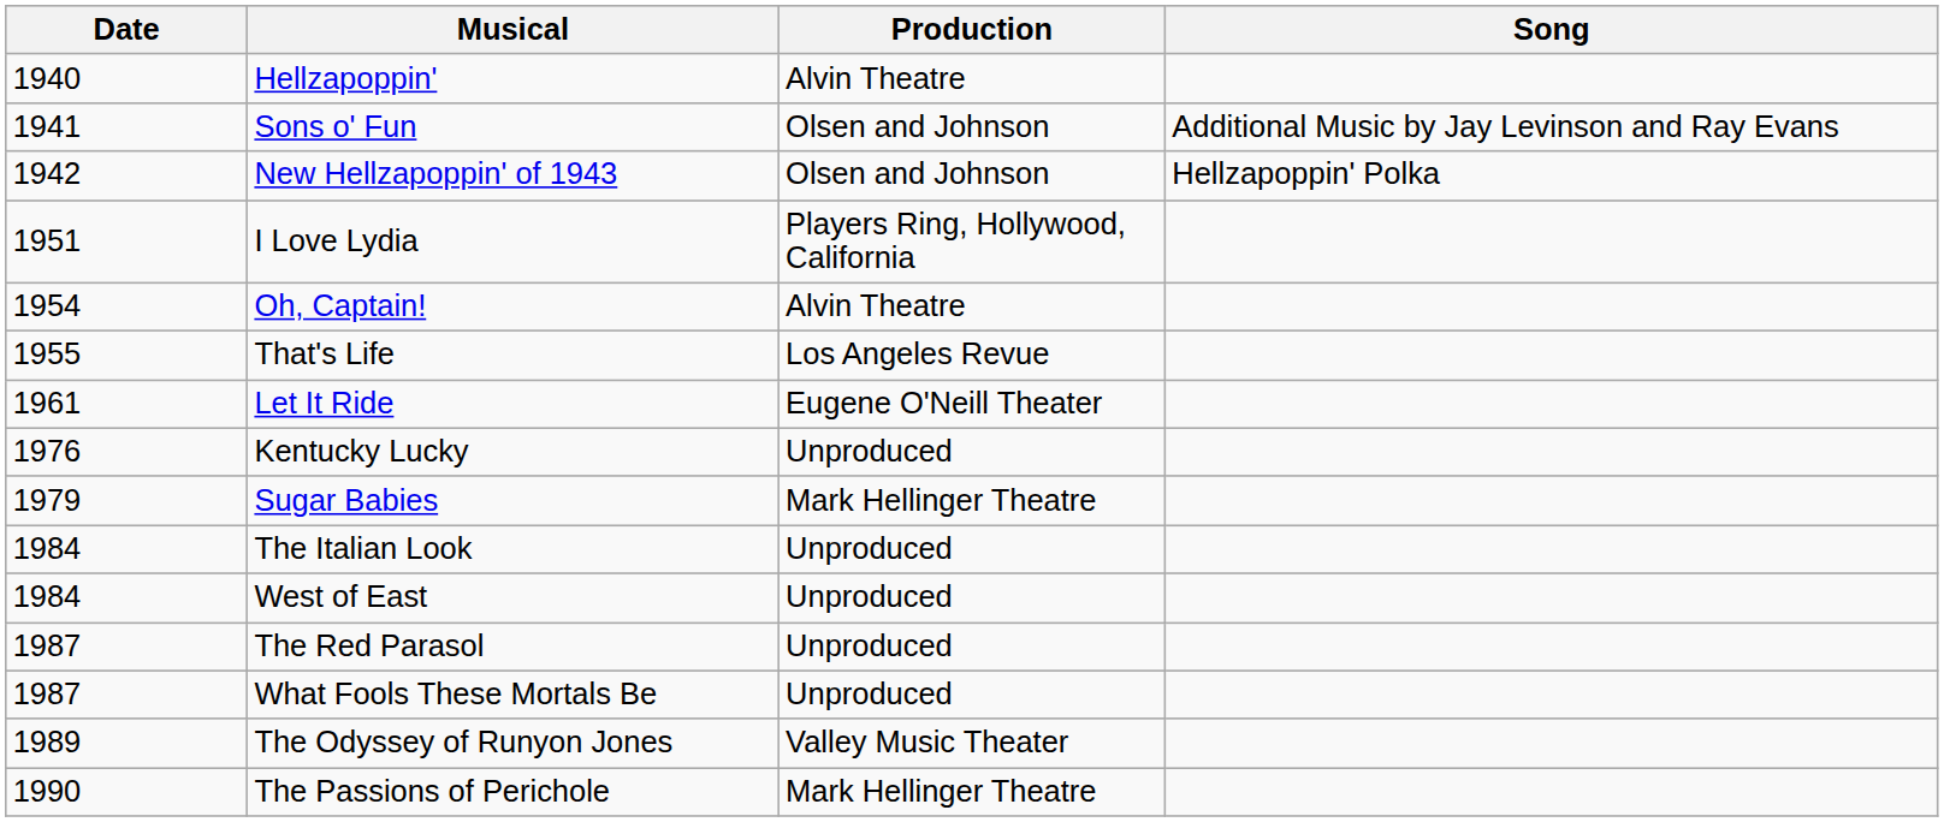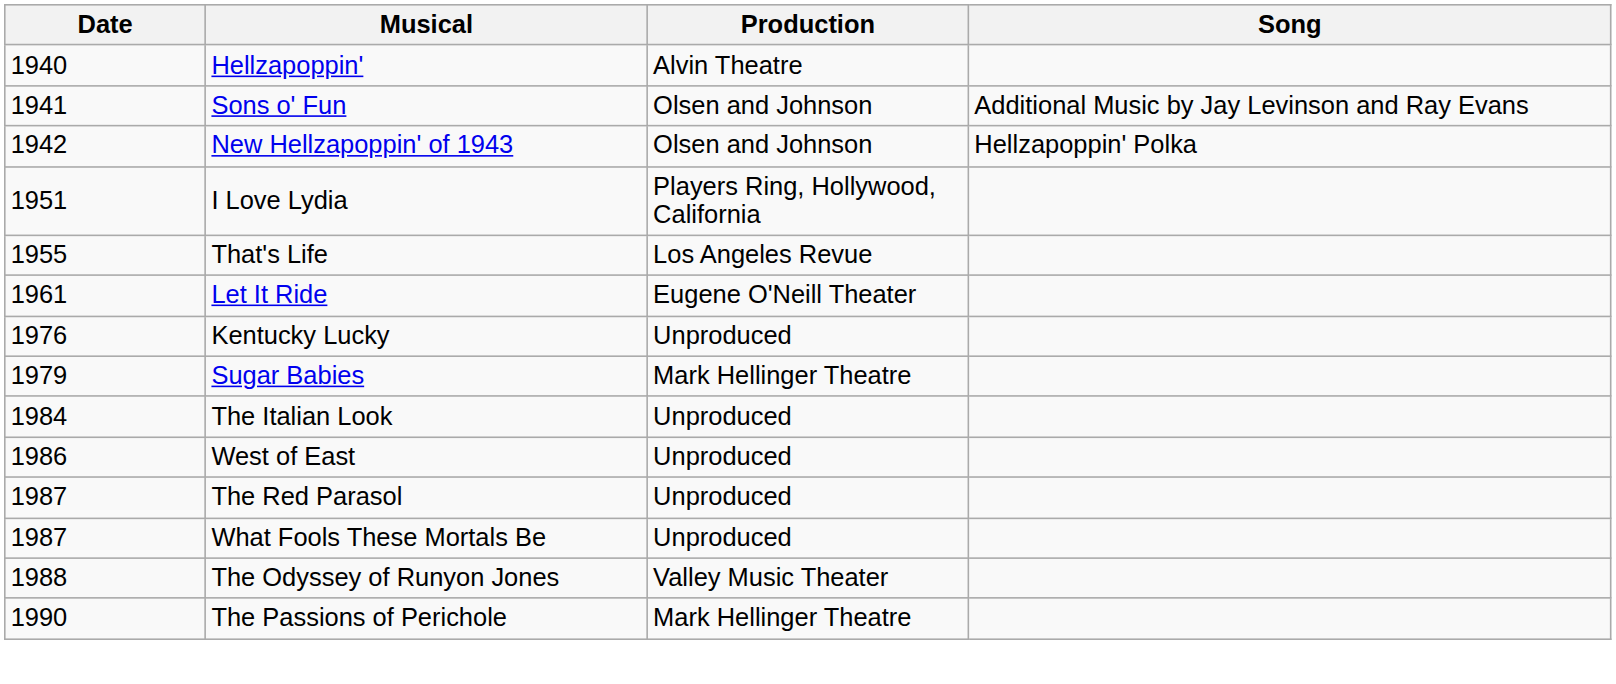- row: 1954 | Oh, Captain! | Alvin Theatre
West of East | Date: 1984 -> 1986
The Odyssey of Runyon Jones | Date: 1989 -> 1988
